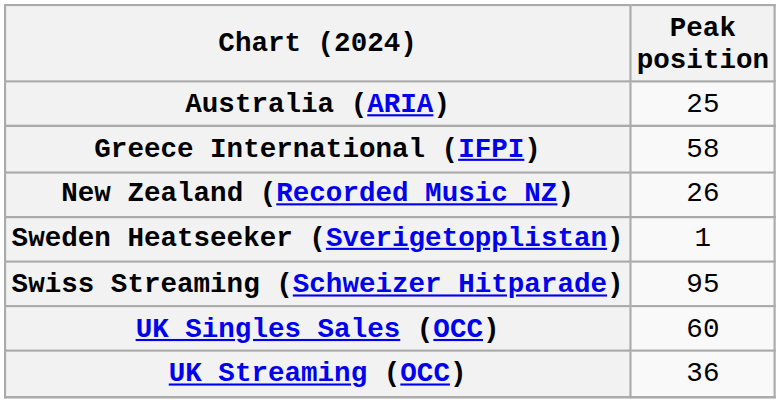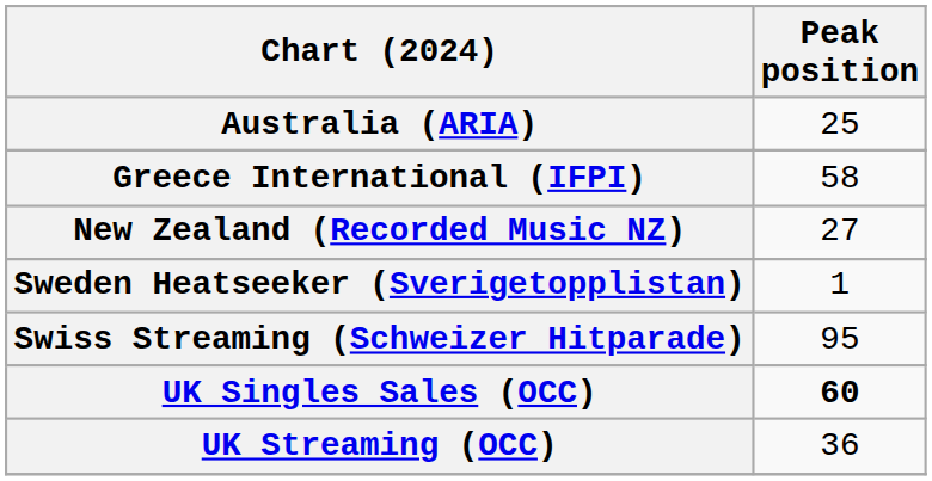New Zealand (Recorded Music NZ) | Peak position: 26 -> 27
UK Singles Sales (OCC) | Peak position: normal -> bold
